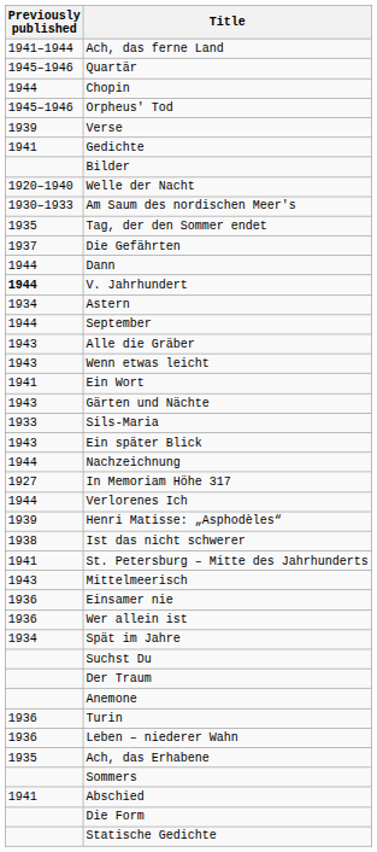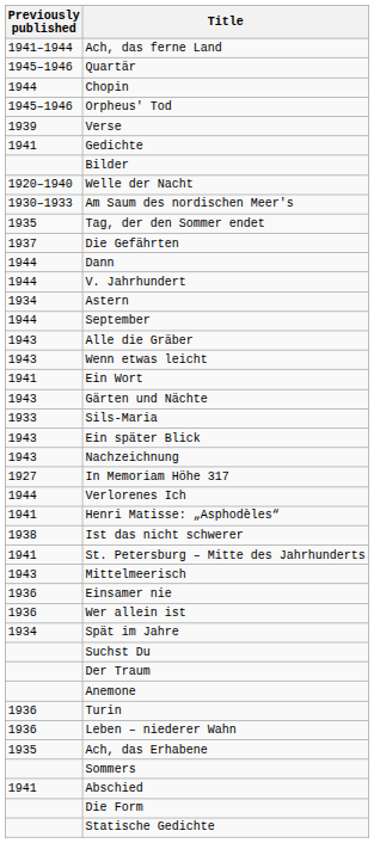V. Jahrhundert | Previously published: bold -> normal
Nachzeichnung | Previously published: 1944 -> 1943
Henri Matisse: „Asphodèles“ | Previously published: 1939 -> 1941
